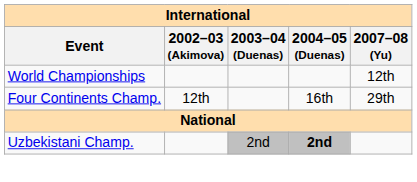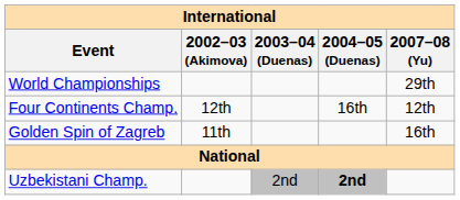World Championships | 2007–08 (Yu): 12th -> 29th
Four Continents Champ. | 2007–08 (Yu): 29th -> 12th
+ row: Golden Spin of Zagreb | 11th | 16th
